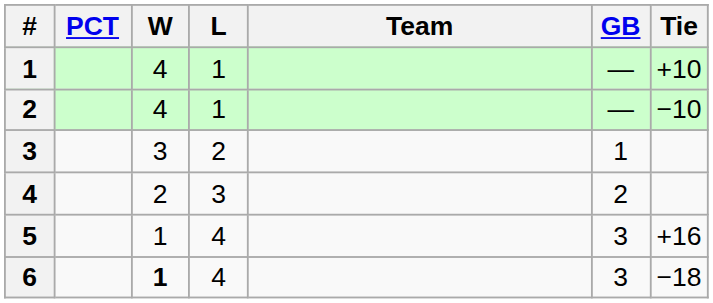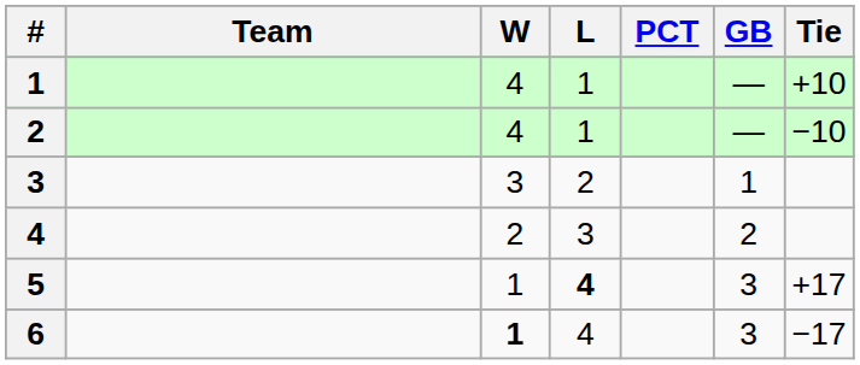columns swapped: Team <-> PCT
5 | L: normal -> bold
5 | Tie: +16 -> +17
6 | Tie: −18 -> −17
